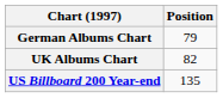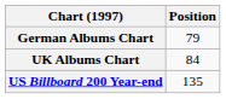UK Albums Chart | Position: 82 -> 84
